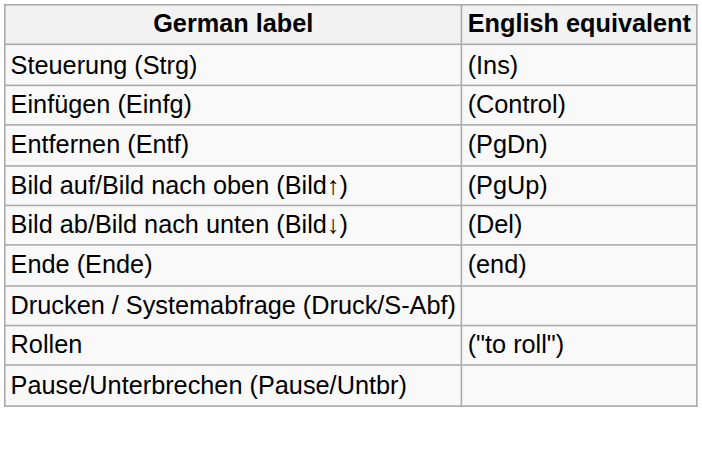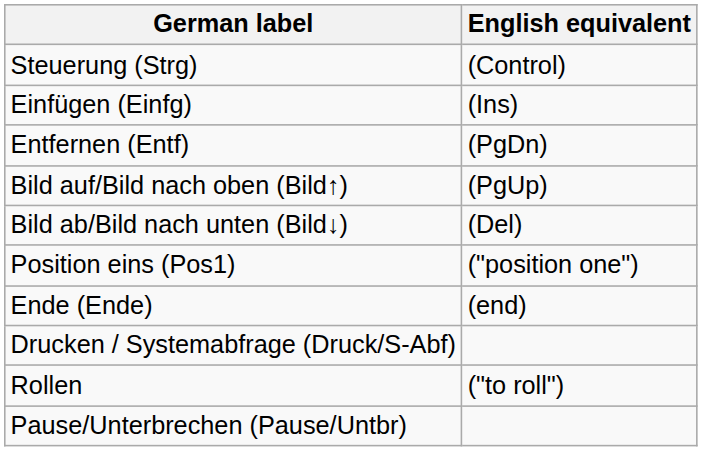Steuerung (Strg) | English equivalent: (Ins) -> (Control)
Einfügen (Einfg) | English equivalent: (Control) -> (Ins)
+ row: Position eins (Pos1) | ("position one")
